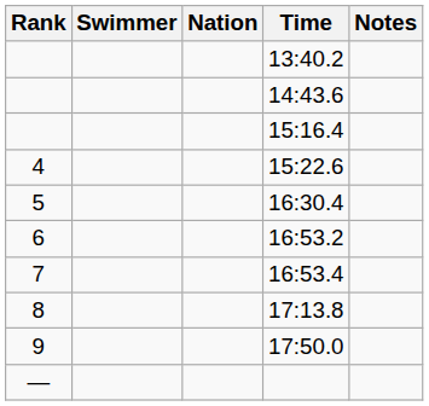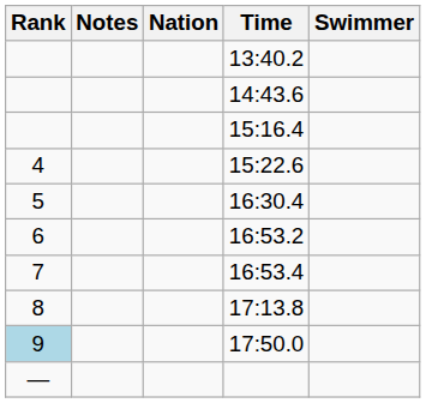columns swapped: Swimmer <-> Notes
17:50.0 | Rank: no background -> lightblue background
